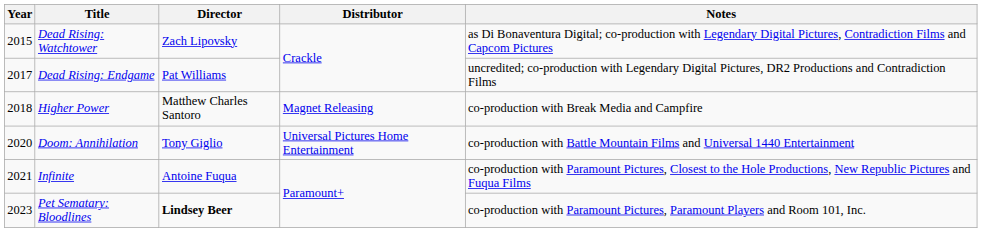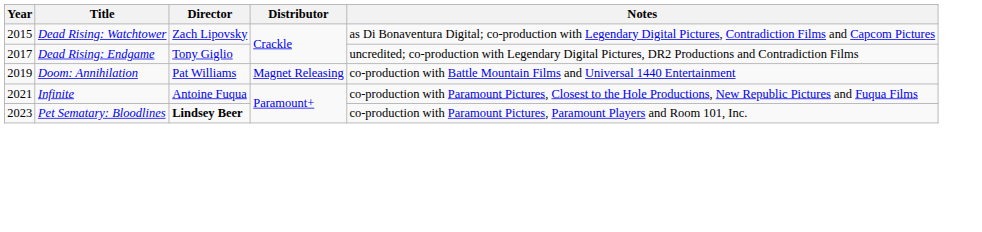Dead Rising: Endgame | Director: Pat Williams -> Tony Giglio
- row: 2018 | Higher Power | Matthew Charles Santoro | Magnet Releasing | co-production with Break Media and Campfire
Doom: Annihilation | Year: 2020 -> 2019
Doom: Annihilation | Director: Tony Giglio -> Pat Williams
Doom: Annihilation | Distributor: Universal Pictures Home Entertainment -> Magnet Releasing
